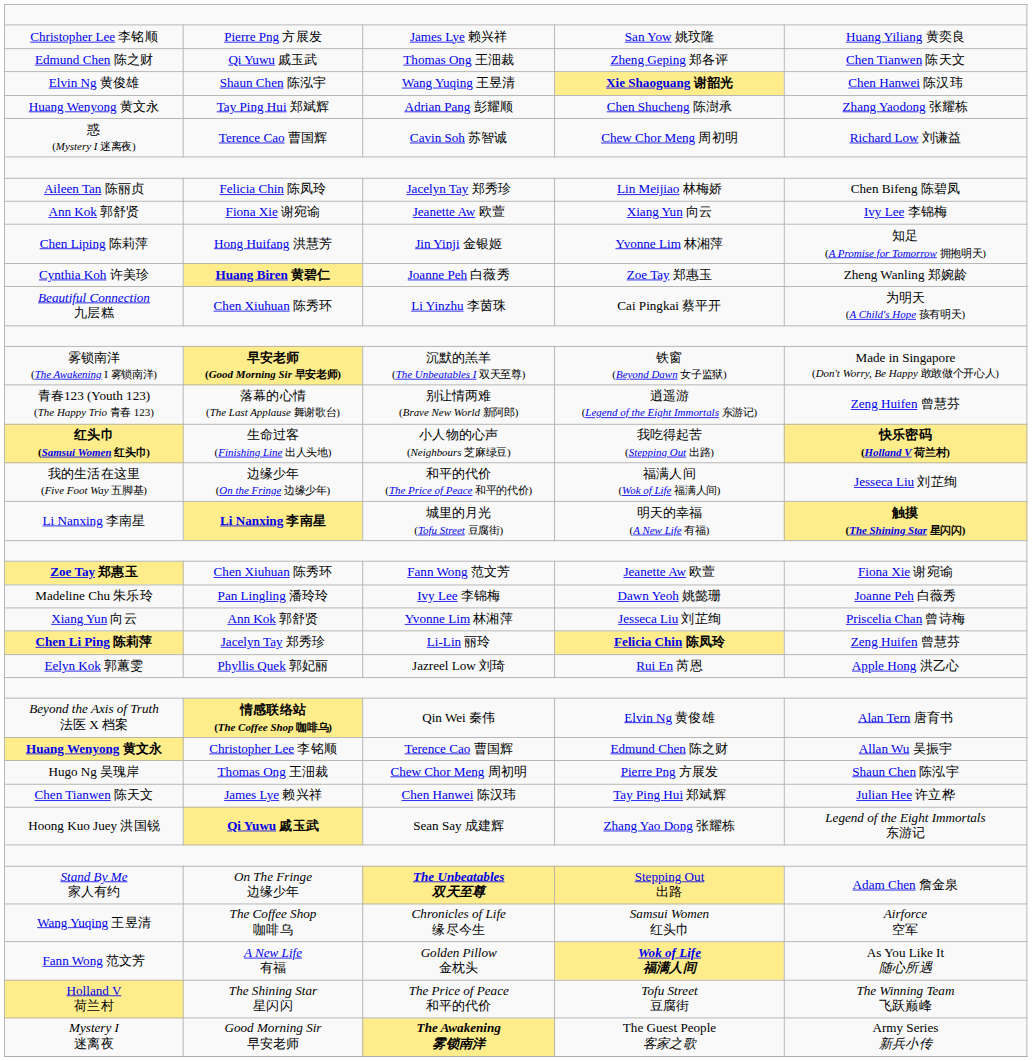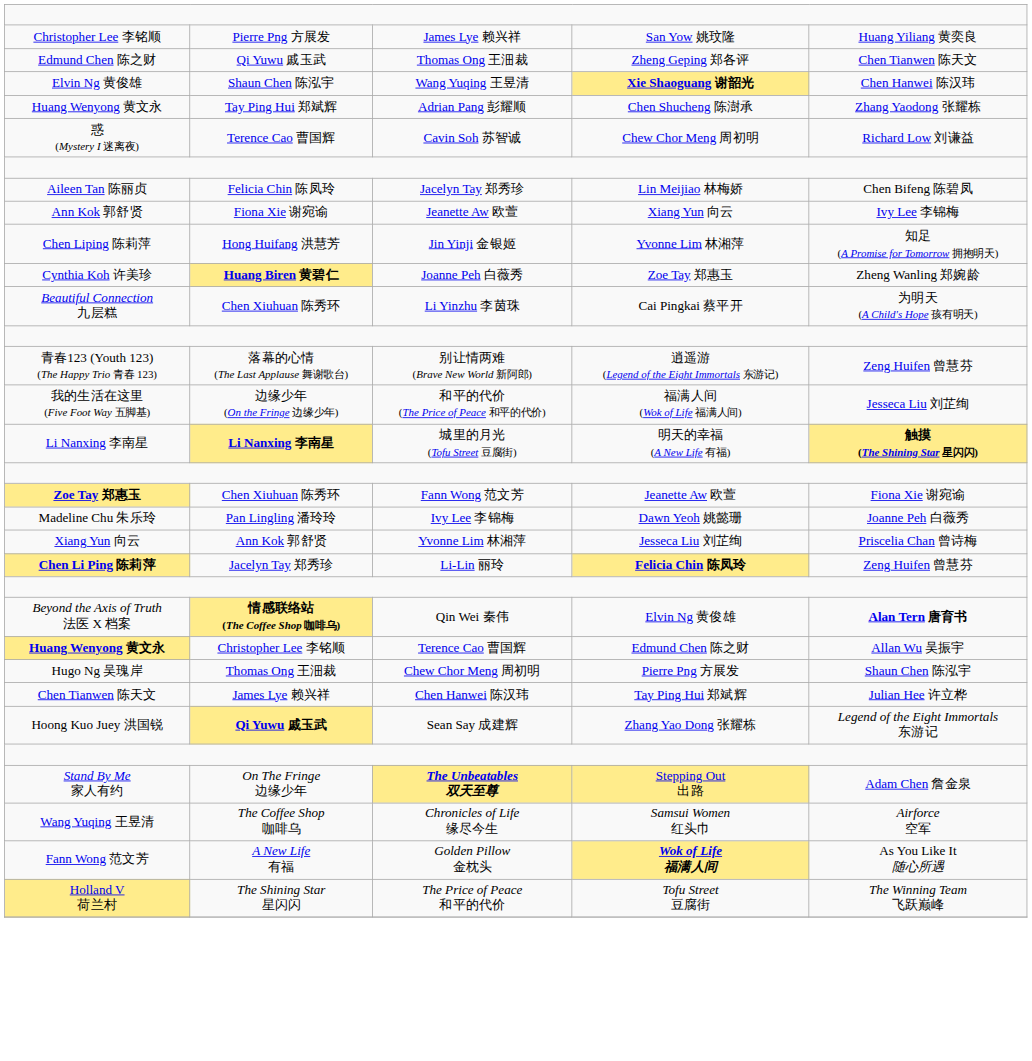- row: 雾锁南洋 (The Awakening I 雾锁南洋) | 早安老师 (Good Morning Sir 早安老师) | 沉默的羔羊 (The Unbeatables I 双天至尊) | 铁窗 (Beyond Dawn 女子监狱) | Made in Singapore (Don't Worry, Be Happy 敢敢做个开心人)
- row: 红头巾 (Samsui Women 红头巾) | 生命过客 (Finishing Line 出人头地) | 小人物的心声 (Neighbours 芝麻绿豆) | 我吃得起苦 (Stepping Out 出路) | 快乐密码 (Holland V 荷兰村)
- row: Eelyn Kok 郭蕙雯 | Phyllis Quek 郭妃丽 | Jazreel Low 刘琦 | Rui En 芮恩 | Apple Hong 洪乙心
Qin Wei 秦伟 | column 5: normal -> bold
- row: Mystery I 迷离夜 | Good Morning Sir 早安老师 | The Awakening 雾锁南洋 | The Guest People 客家之歌 | Army Series 新兵小传
